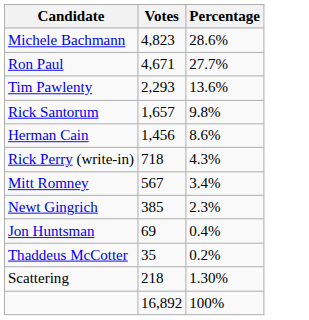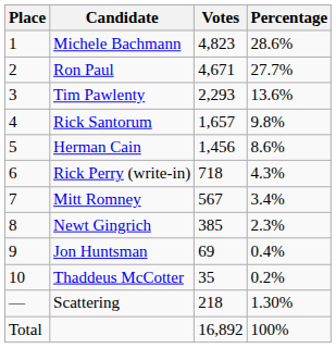+ column: Place | 1 | 2 | 3 | 4 | 5 | 6 | 7 | 8 | 9 | 10 | — | Total
